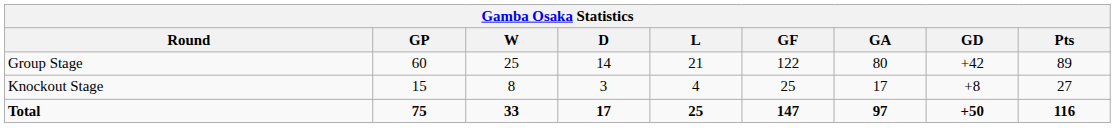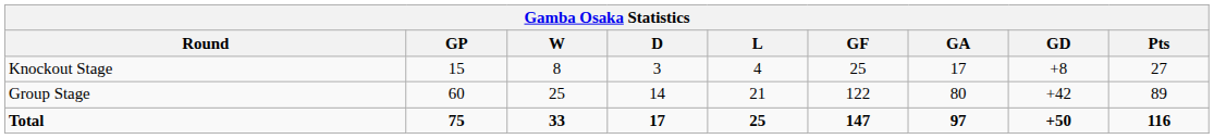rows swapped: Group Stage <-> Knockout Stage
